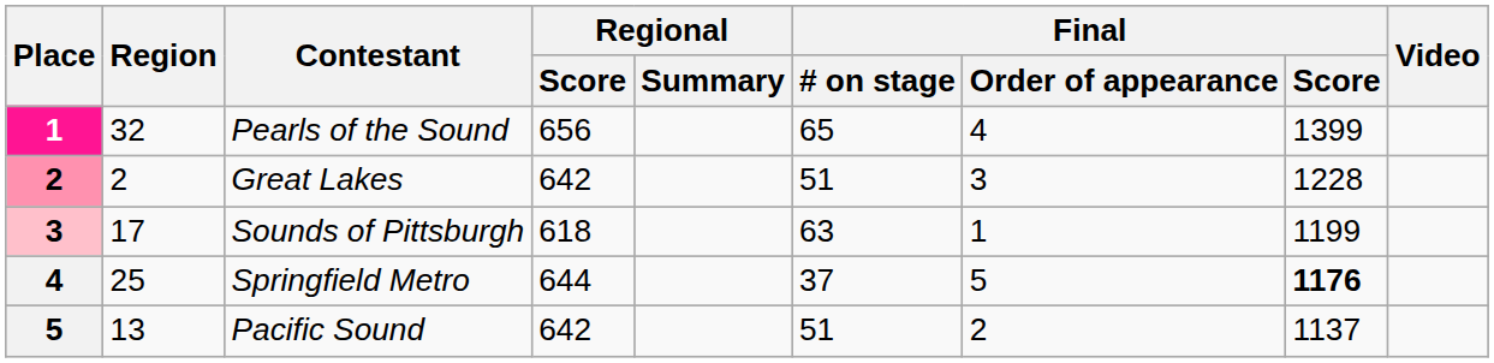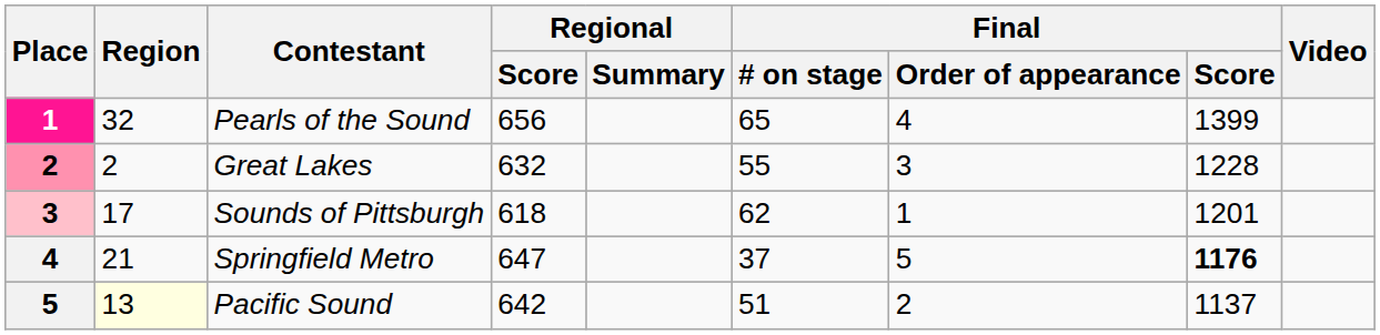Great Lakes | Regional / Score: 642 -> 632
Great Lakes | Final / # on stage: 51 -> 55
Sounds of Pittsburgh | Final / # on stage: 63 -> 62
Sounds of Pittsburgh | Final / Score: 1199 -> 1201
Springfield Metro | Region: 25 -> 21
Springfield Metro | Regional / Score: 644 -> 647
Pacific Sound | Region: no background -> lightyellow background
